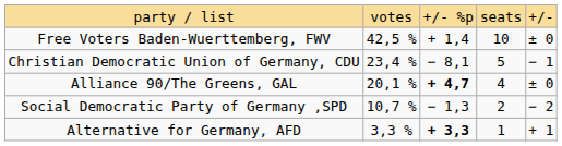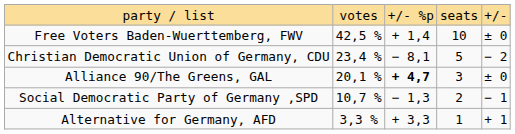Christian Democratic Union of Germany, CDU | column 5: − 1 -> − 2
Alliance 90/The Greens, GAL | column 4: 4 -> 3
Social Democratic Party of Germany ,SPD | column 5: − 2 -> − 1
Alternative for Germany, AFD | column 3: bold -> normal
